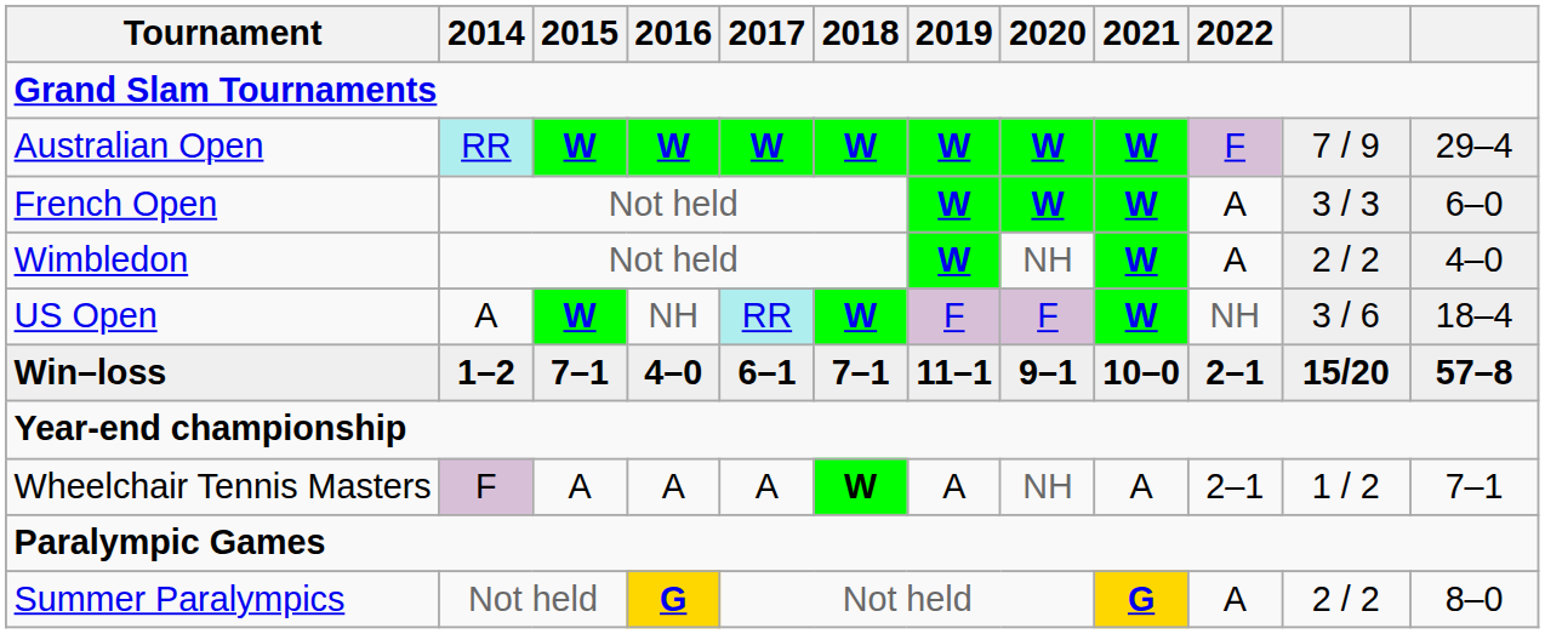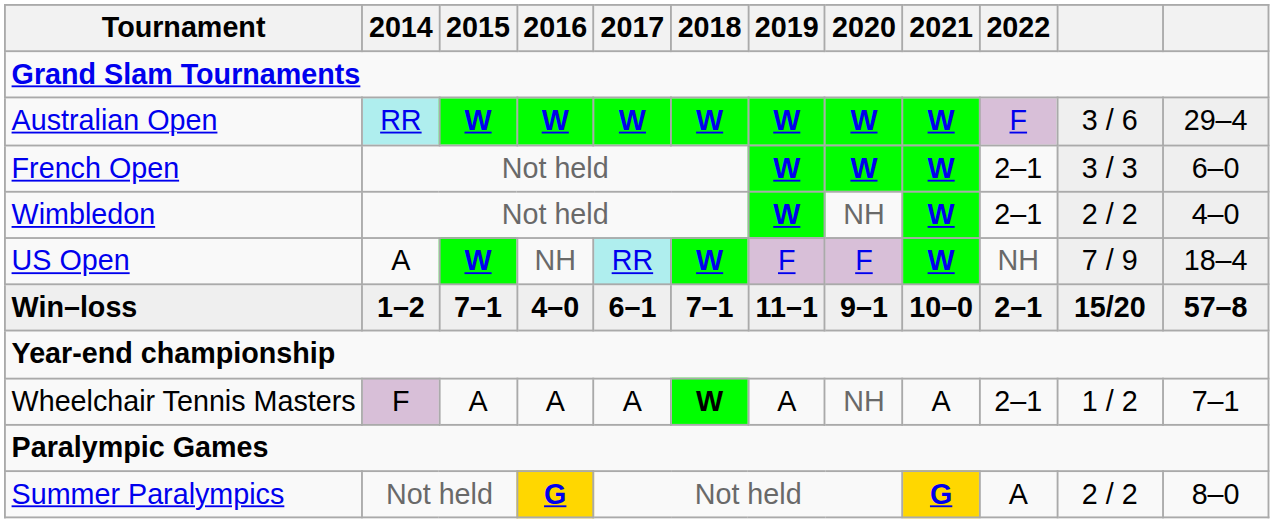Australian Open | column 11: 7 / 9 -> 3 / 6
French Open | 2022: A -> 2–1
Wimbledon | 2022: A -> 2–1
US Open | column 11: 3 / 6 -> 7 / 9
